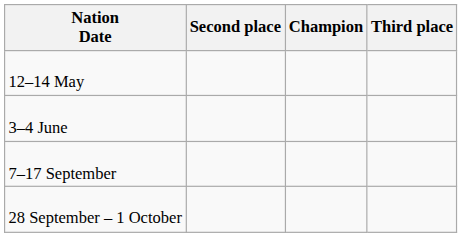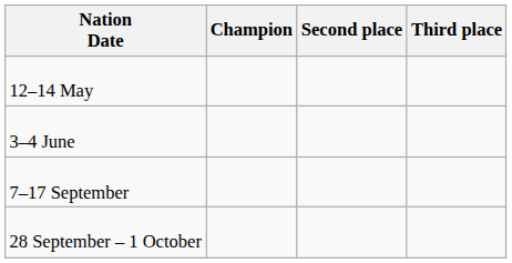columns swapped: Champion <-> Second place
